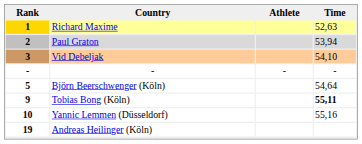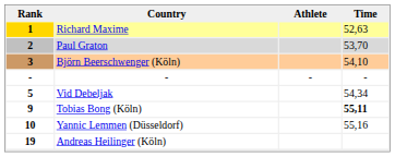2 | Time: 53,94 -> 53,70
3 | Country: Vid Debeljak -> Björn Beerschwenger (Köln)
5 | Country: Björn Beerschwenger (Köln) -> Vid Debeljak
5 | Time: 54,64 -> 54,34
